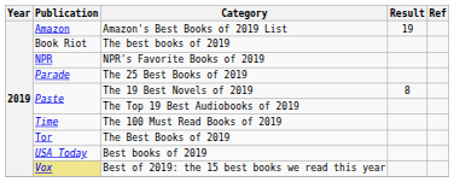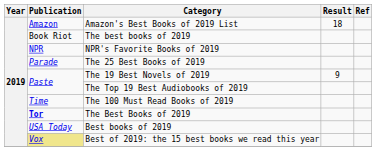Amazon's Best Books of 2019 List | Result: 19 -> 18
The 19 Best Novels of 2019 | Result: 8 -> 9
The Best Books of 2019 | Publication: normal -> bold
